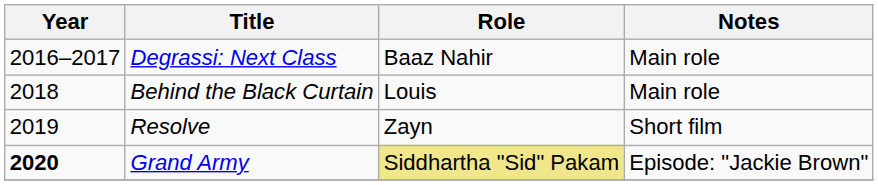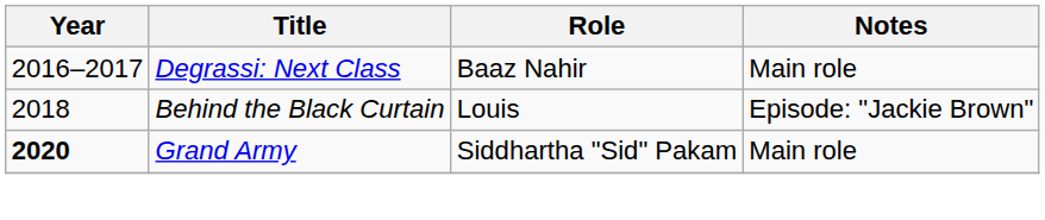Behind the Black Curtain | Notes: Main role -> Episode: "Jackie Brown"
- row: 2019 | Resolve | Zayn | Short film
Grand Army | Role: khaki background -> no background
Grand Army | Notes: Episode: "Jackie Brown" -> Main role
